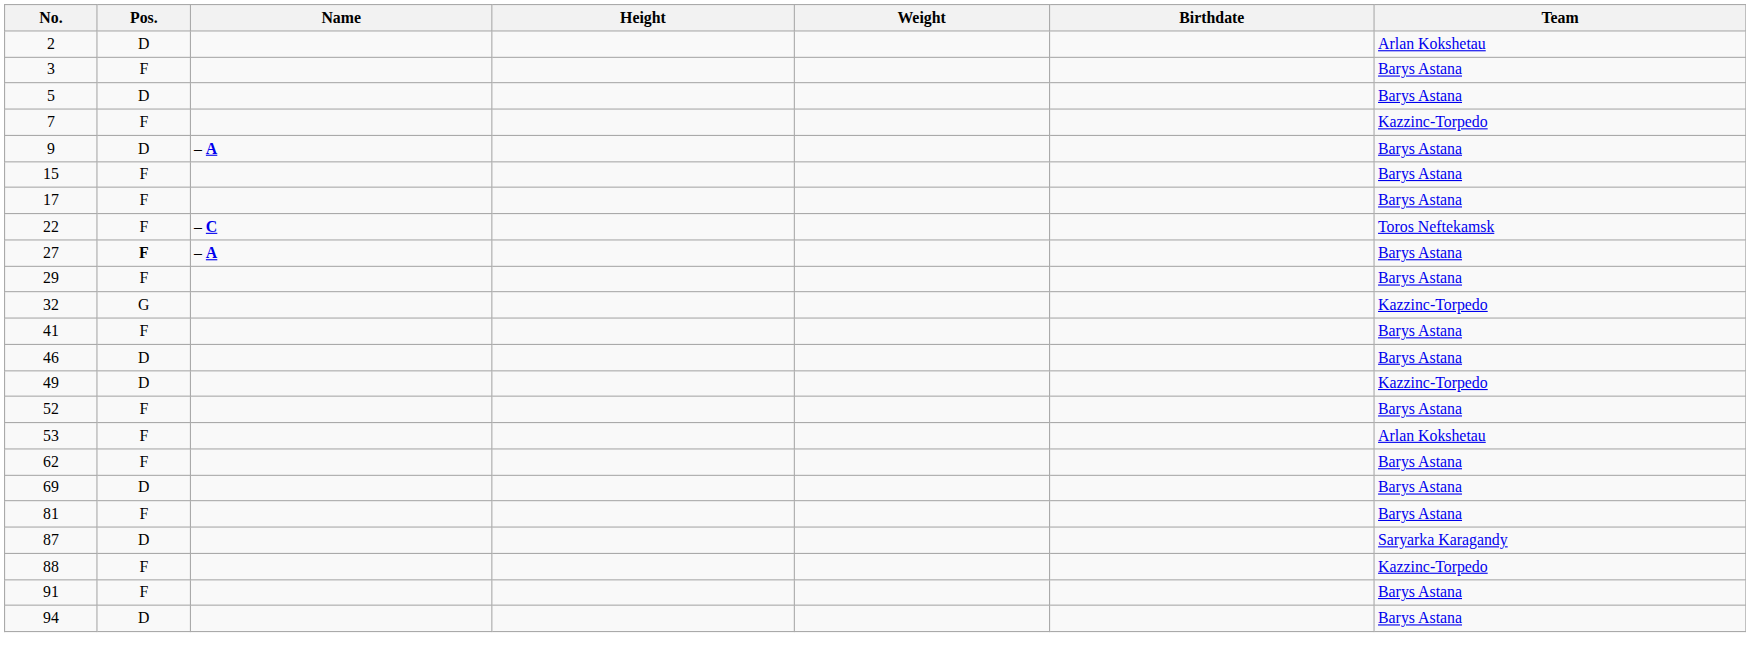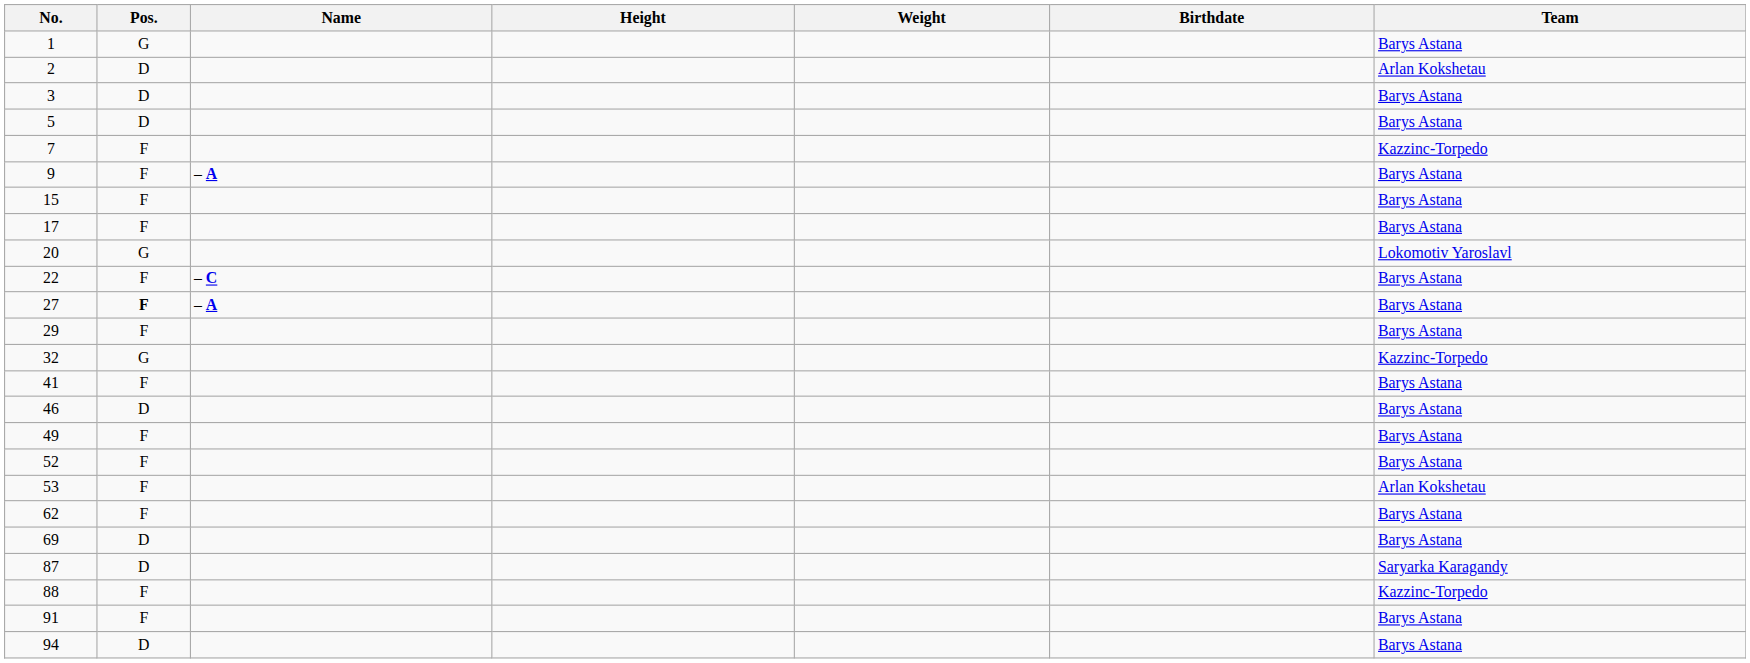+ row: 1 | G | Barys Astana
3 | Pos.: F -> D
9 | Pos.: D -> F
+ row: 20 | G | Lokomotiv Yaroslavl
22 | Team: Toros Neftekamsk -> Barys Astana
49 | Pos.: D -> F
49 | Team: Kazzinc-Torpedo -> Barys Astana
- row: 81 | F | Barys Astana
